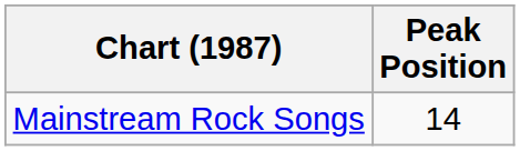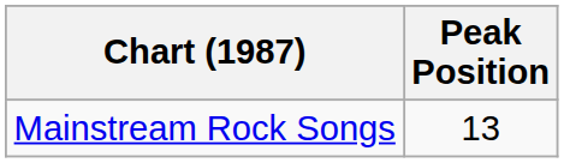Mainstream Rock Songs | Peak Position: 14 -> 13
